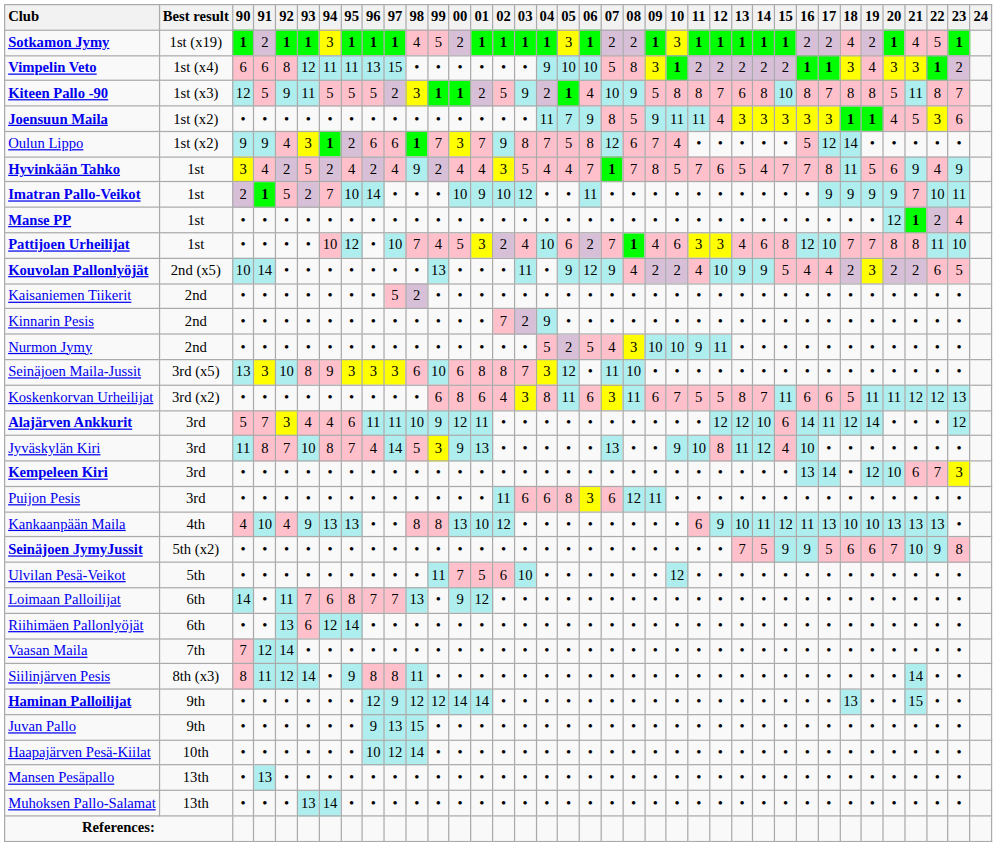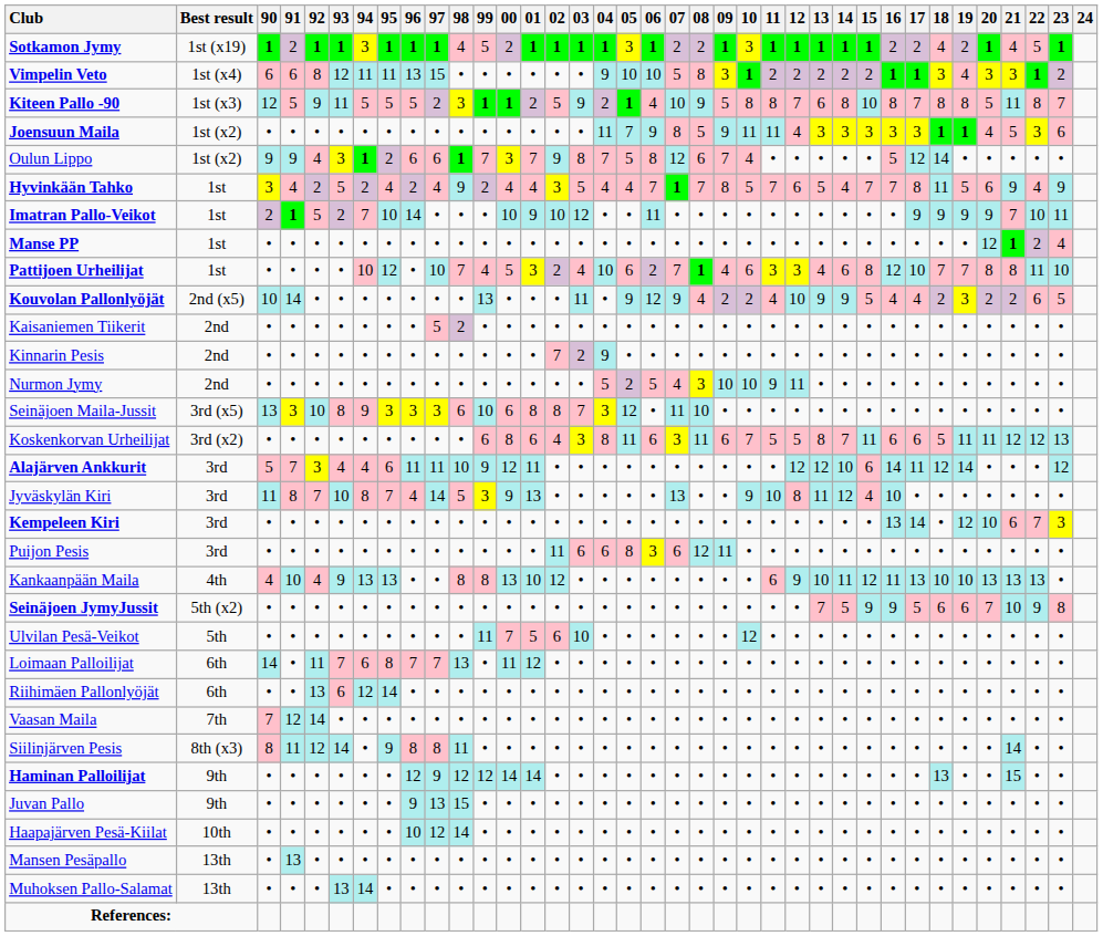Loimaan Palloilijat | 00: 9 -> 11
